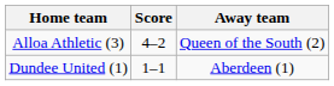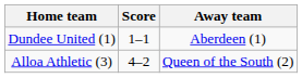rows swapped: Dundee United (1) <-> Alloa Athletic (3)
